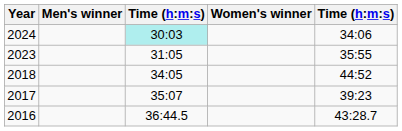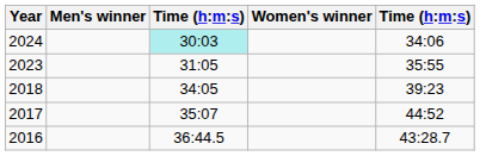2018 | column 5: 44:52 -> 39:23
2017 | column 5: 39:23 -> 44:52
